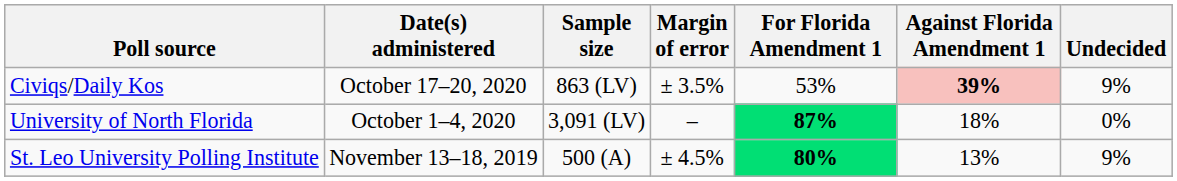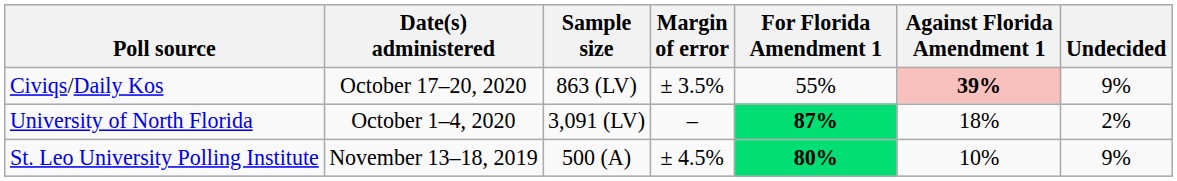Civiqs/Daily Kos | For Florida Amendment 1: 53% -> 55%
University of North Florida | Undecided: 0% -> 2%
St. Leo University Polling Institute | Against Florida Amendment 1: 13% -> 10%
